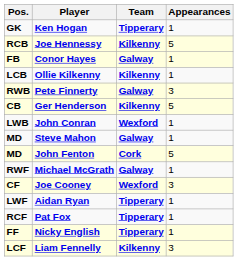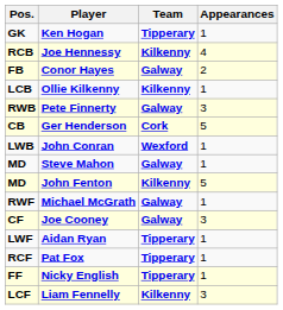Joe Hennessy | Appearances: 5 -> 4
Conor Hayes | Appearances: 1 -> 2
Ger Henderson | Team: Kilkenny -> Cork
John Fenton | Team: Cork -> Kilkenny
Joe Cooney | Team: Wexford -> Galway
